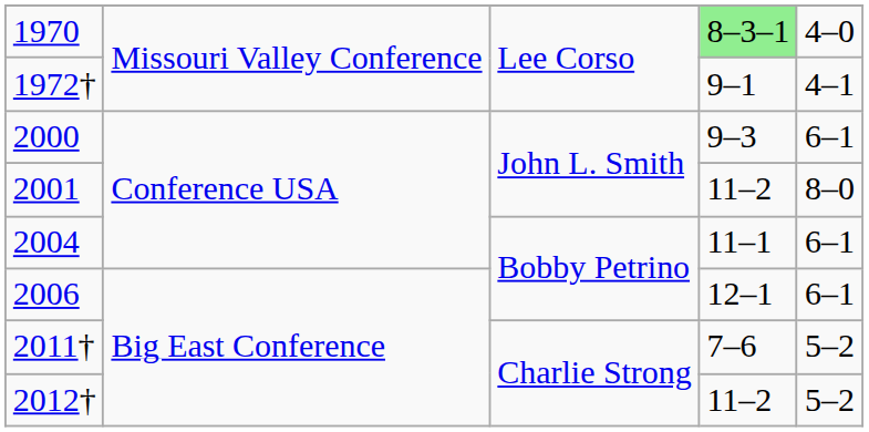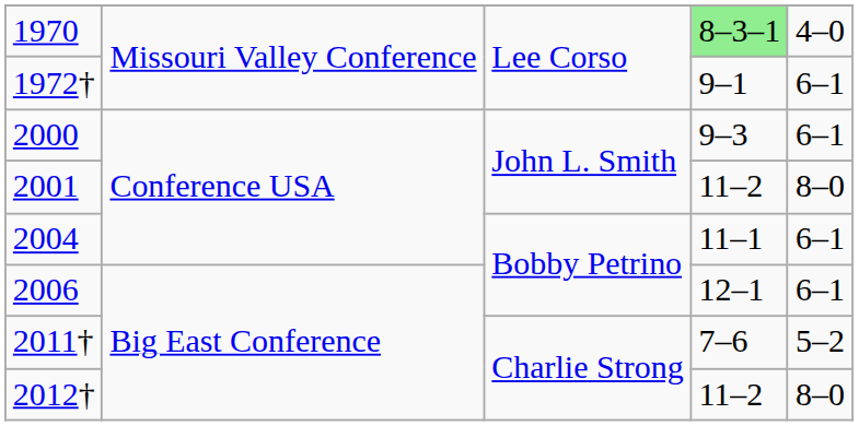1972† | column 5: 4–1 -> 6–1
2012† | column 5: 5–2 -> 8–0
